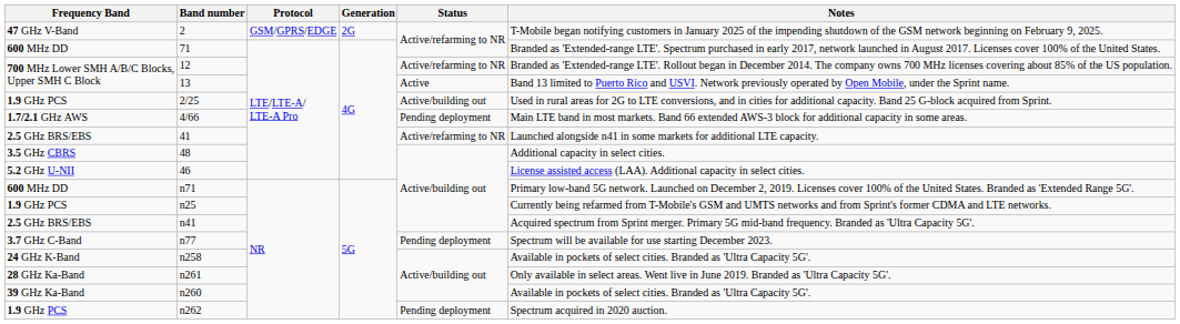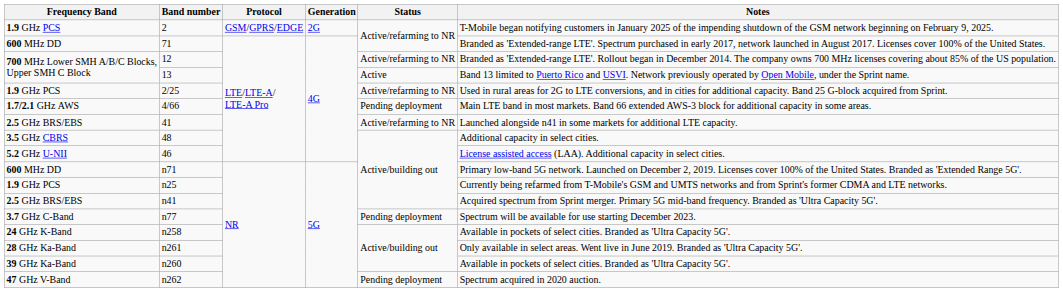2 | Frequency Band: 47 GHz V-Band -> 1.9 GHz PCS
2/25 | Status: Active/building out -> Active/refarming to NR
n262 | Frequency Band: 1.9 GHz PCS -> 47 GHz V-Band
